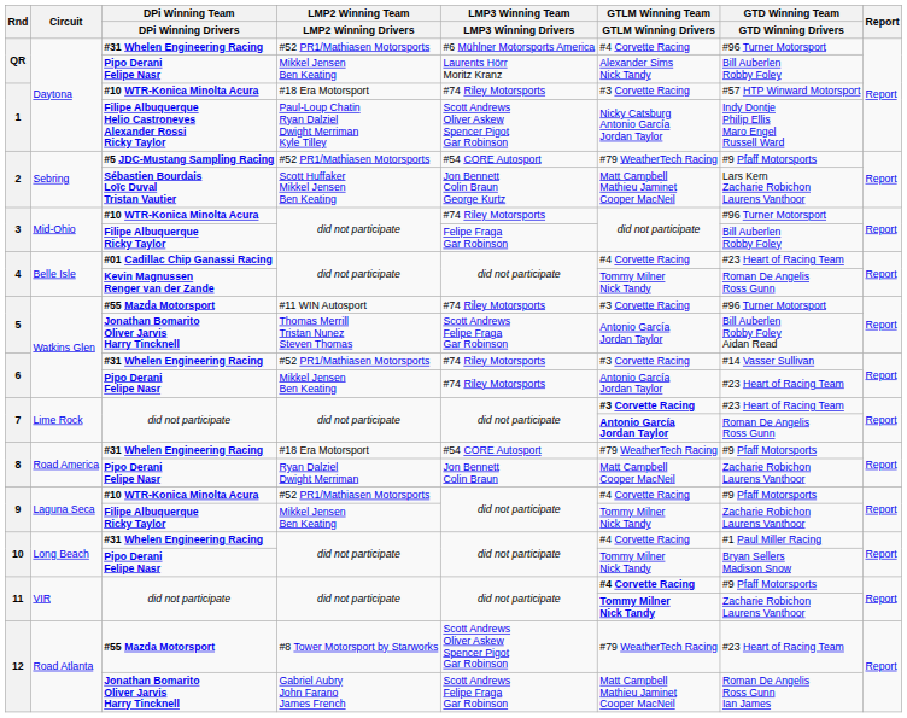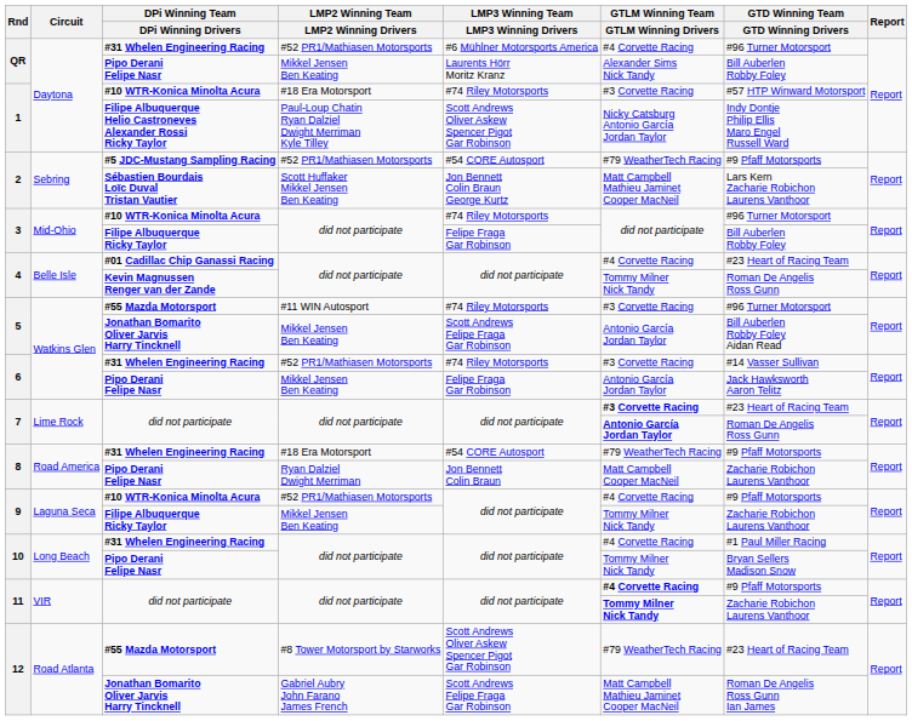5 / Jonathan Bomarito Oliver Jarvis Harry Tincknell | LMP2 Winning Team / LMP2 Winning Drivers: Thomas Merrill Tristan Nunez Steven Thomas -> Mikkel Jensen Ben Keating
6 / Pipo Derani Felipe Nasr | LMP3 Winning Team / LMP3 Winning Drivers: #74 Riley Motorsports -> Felipe Fraga Gar Robinson
6 / Pipo Derani Felipe Nasr | GTD Winning Team / GTD Winning Drivers: #23 Heart of Racing Team -> Jack Hawksworth Aaron Telitz
